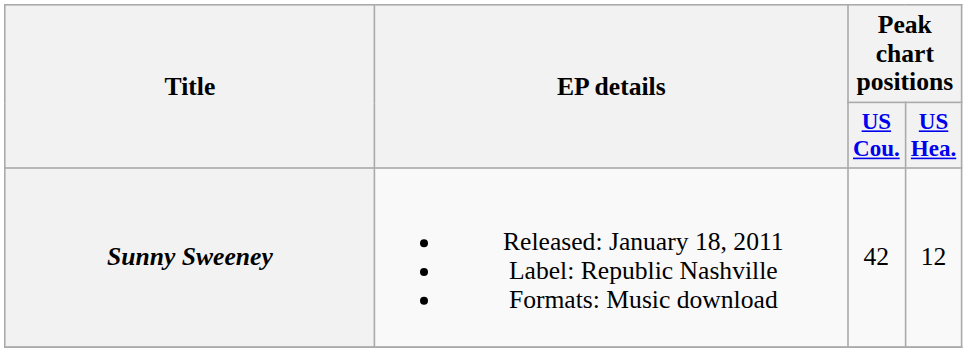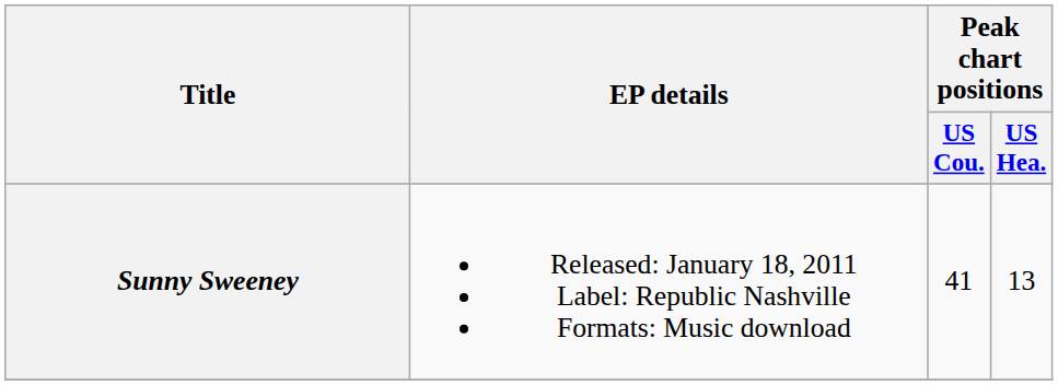Sunny Sweeney | Peak chart positions / US Cou.: 42 -> 41
Sunny Sweeney | Peak chart positions / US Hea.: 12 -> 13
